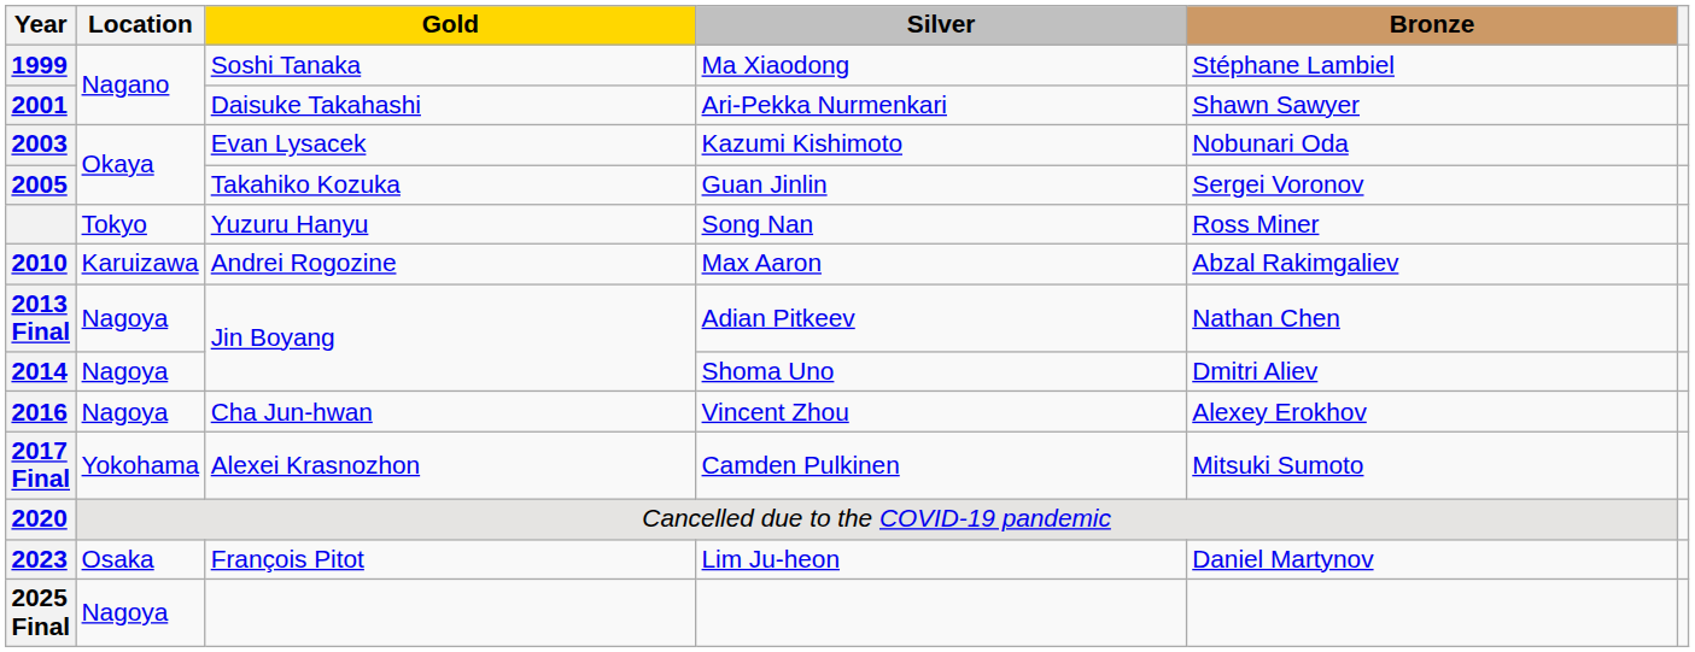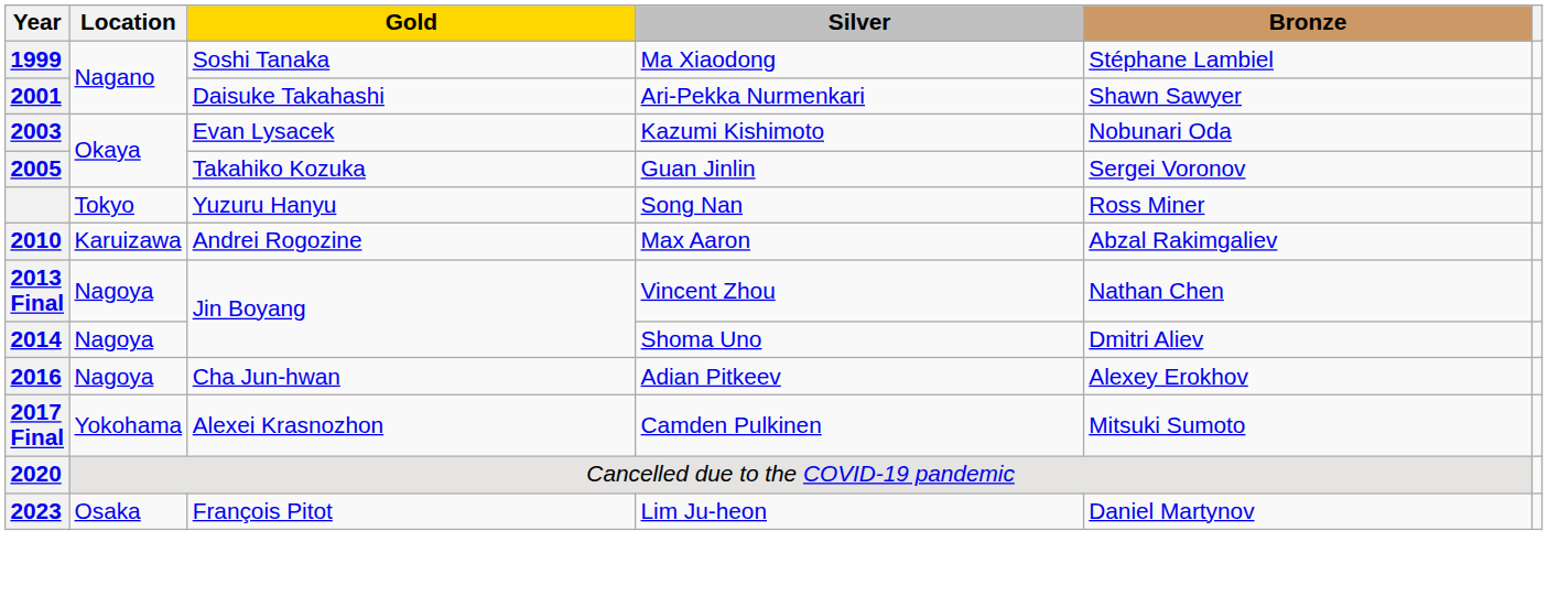2013 Final | Silver: Adian Pitkeev -> Vincent Zhou
2016 | Silver: Vincent Zhou -> Adian Pitkeev
- row: 2025 Final | Nagoya
